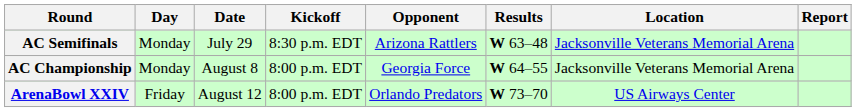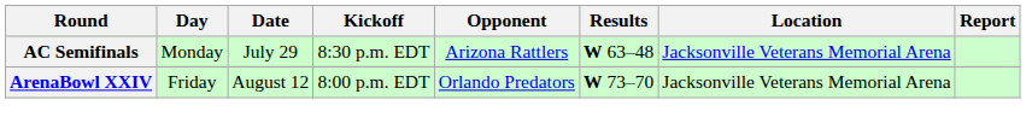- row: AC Championship | Monday | August 8 | 8:00 p.m. EDT | Georgia Force | W 64–55 | Jacksonville Veterans Memorial Arena
ArenaBowl XXIV | Location: US Airways Center -> Jacksonville Veterans Memorial Arena
